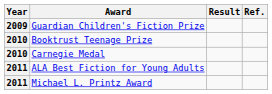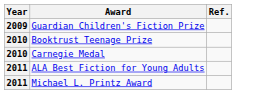- column: Result
